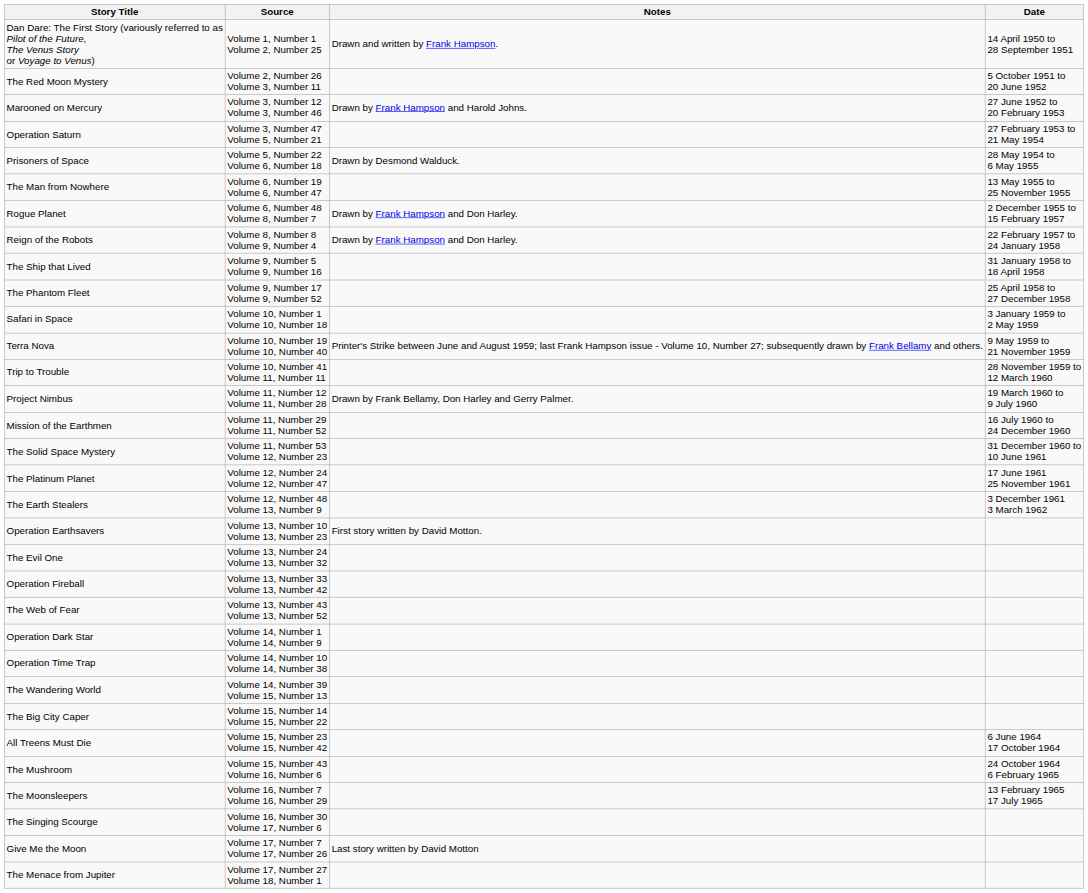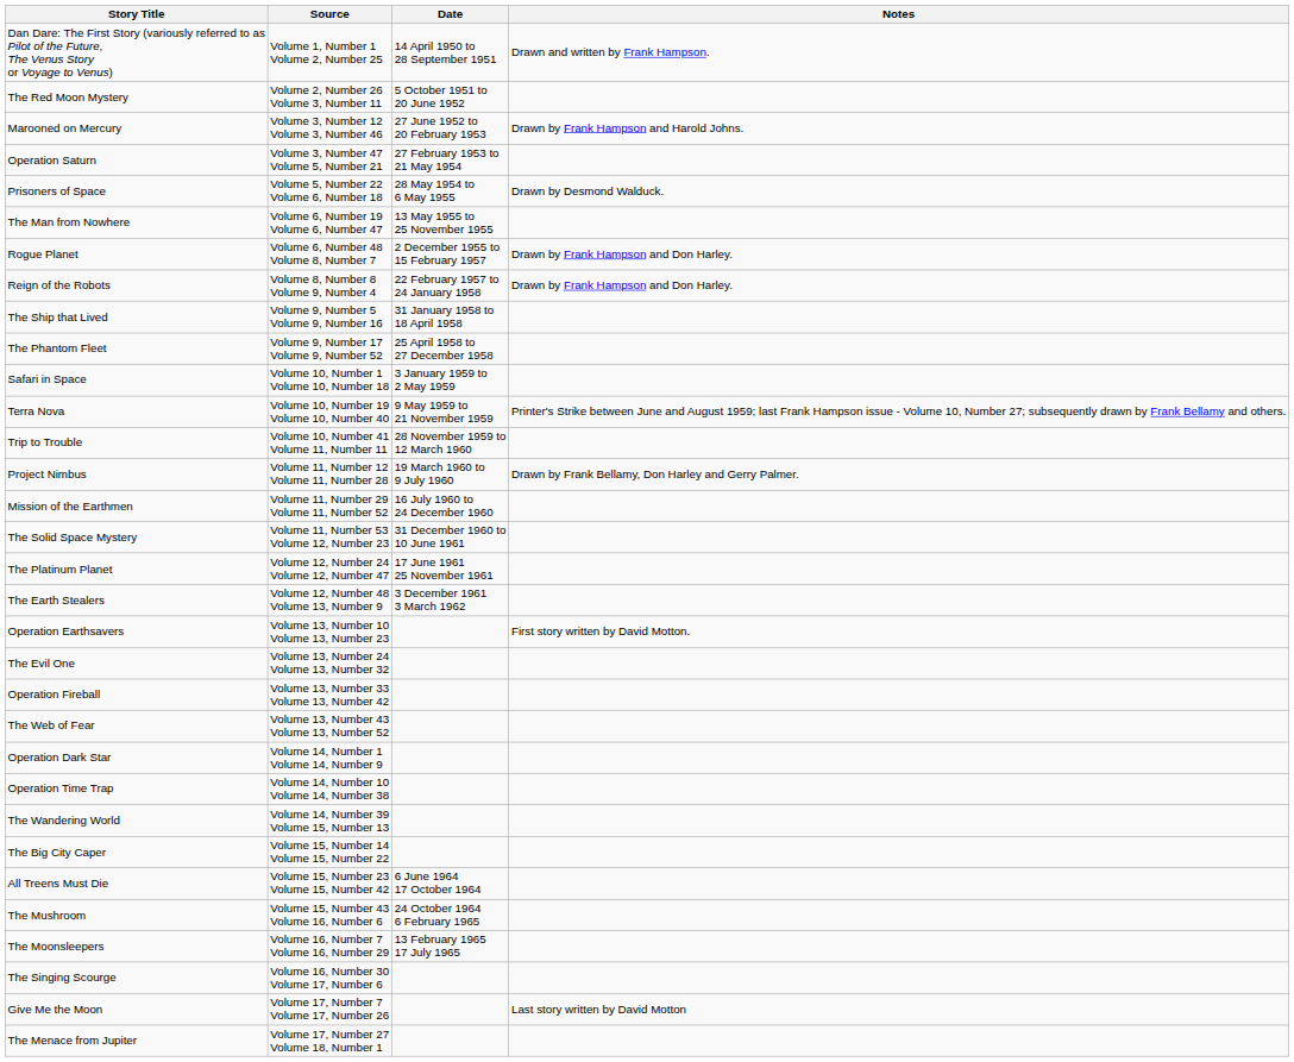columns swapped: Date <-> Notes
